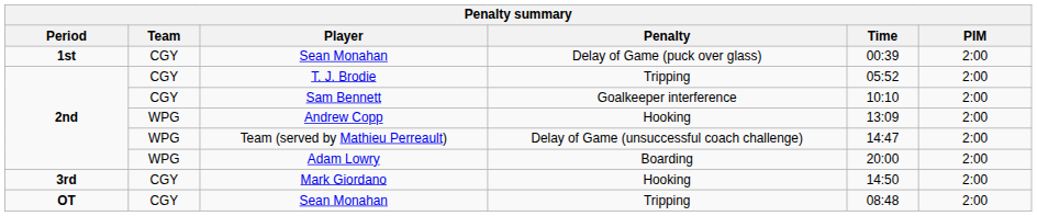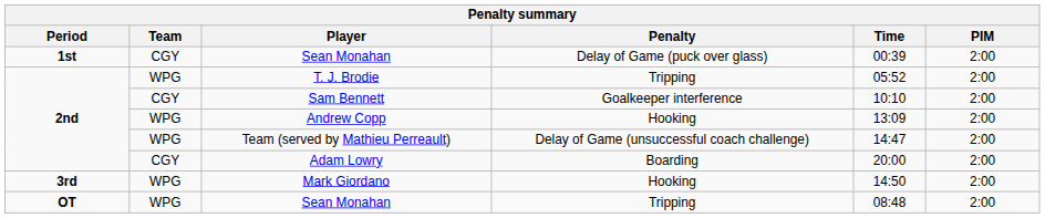T. J. Brodie | Team: CGY -> WPG
Adam Lowry | Team: WPG -> CGY
Mark Giordano | Team: CGY -> WPG
Sean Monahan / Tripping | Team: CGY -> WPG
